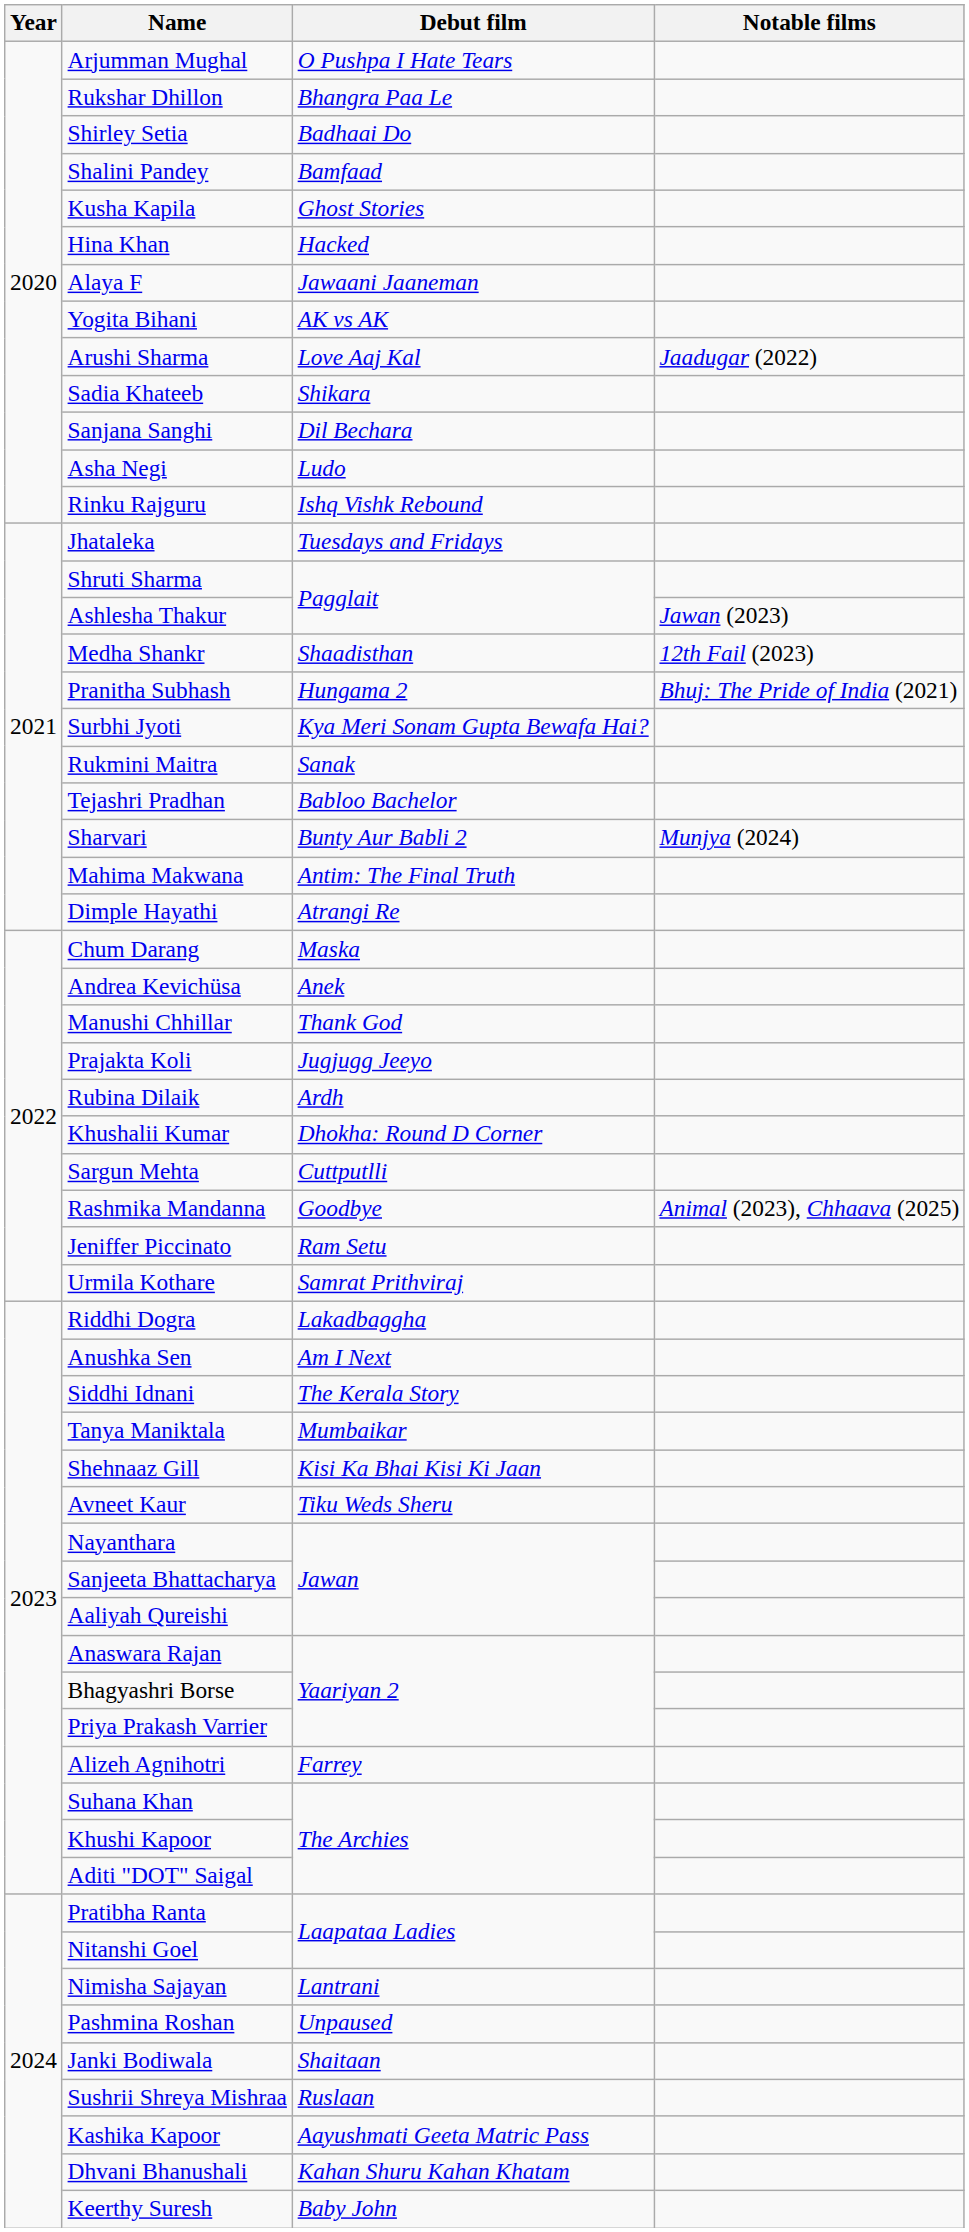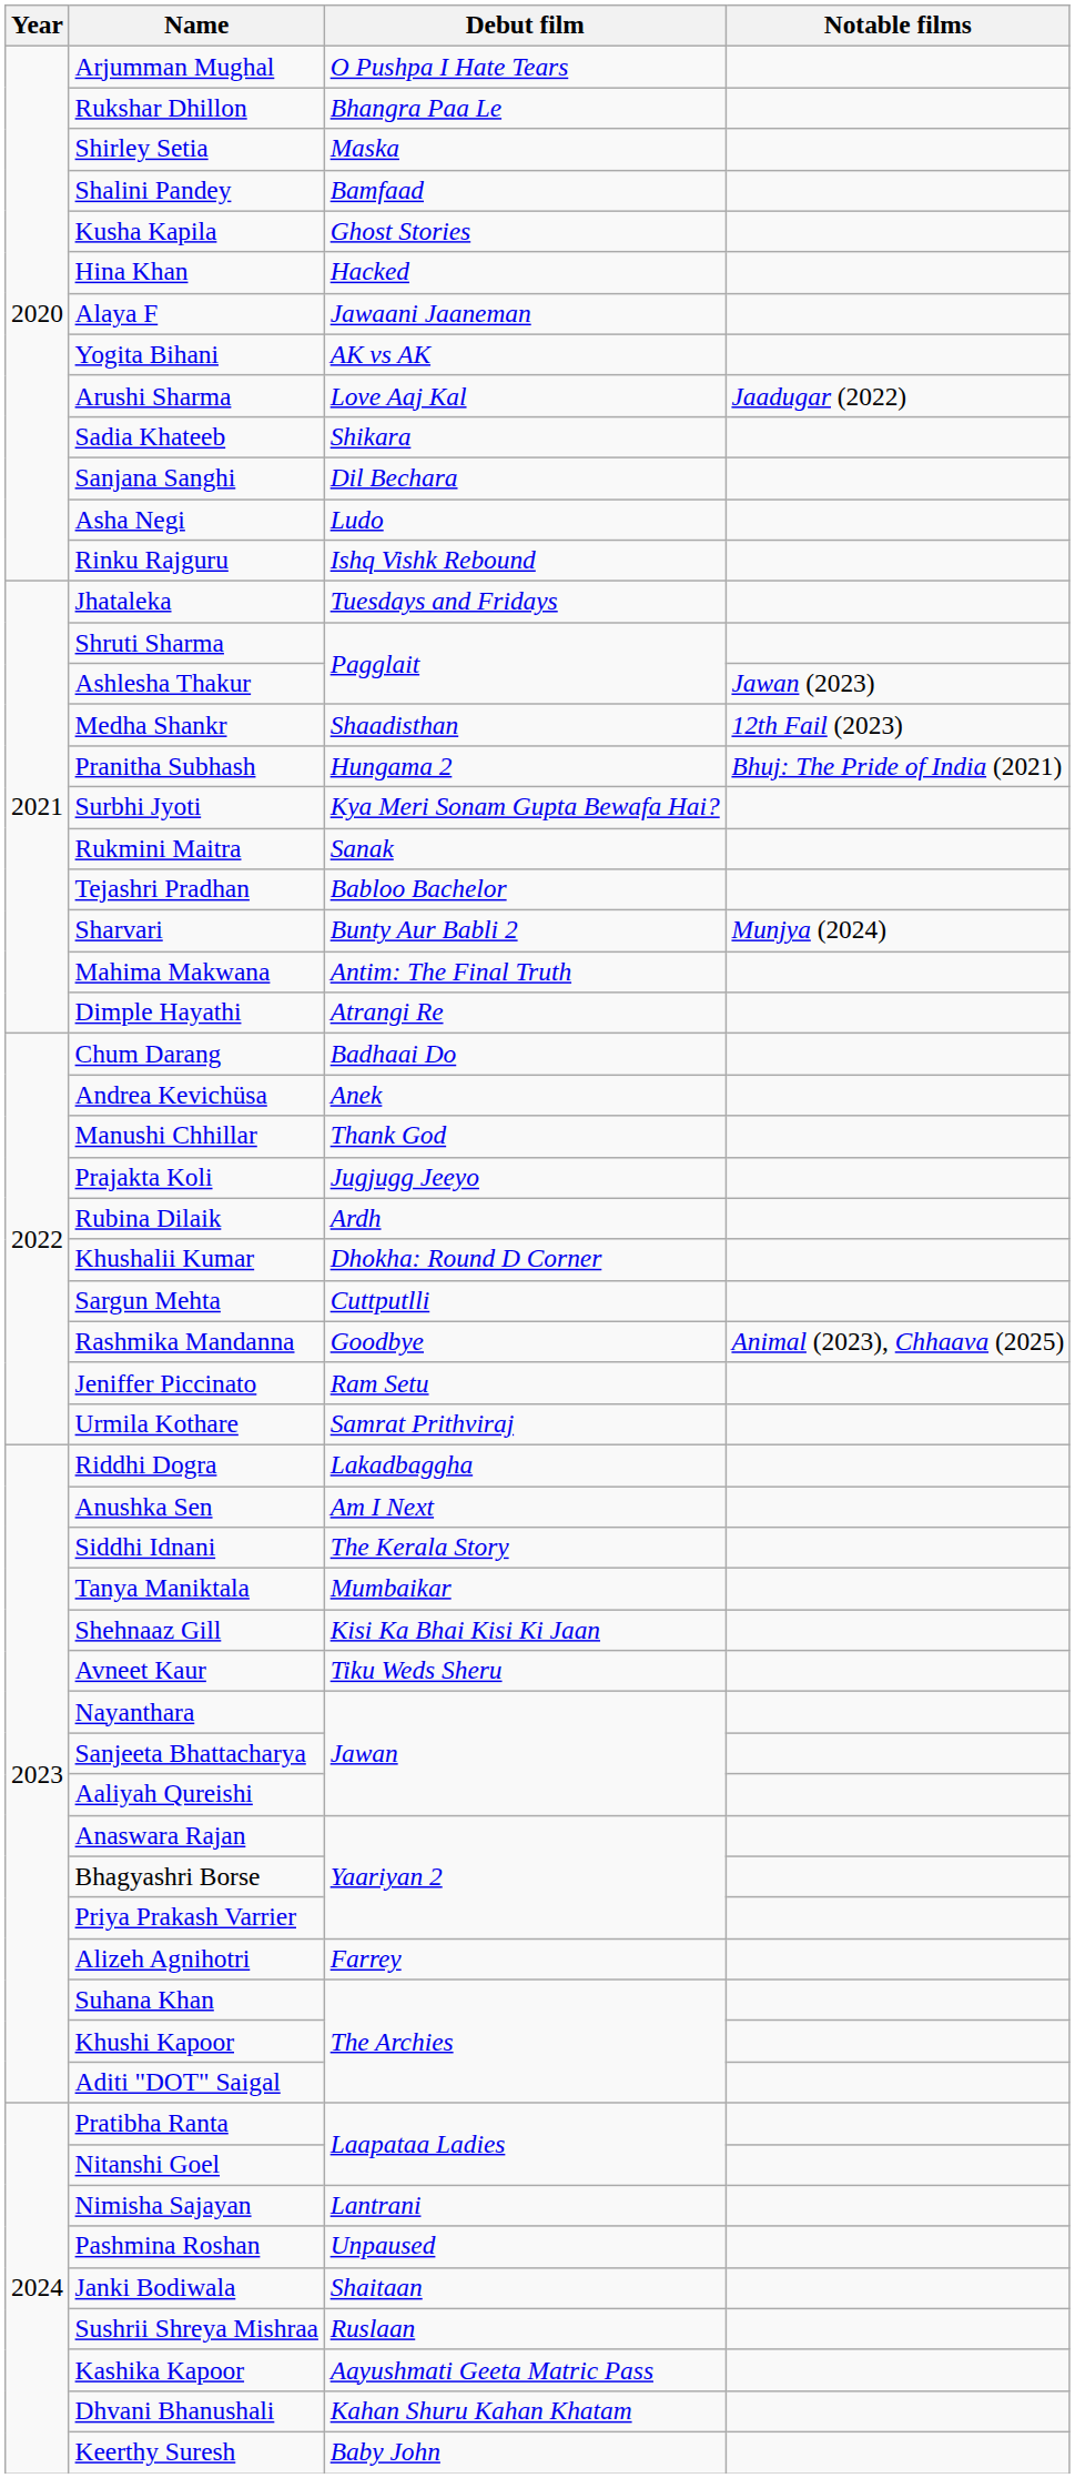Shirley Setia | Debut film: Badhaai Do -> Maska
Chum Darang | Debut film: Maska -> Badhaai Do
